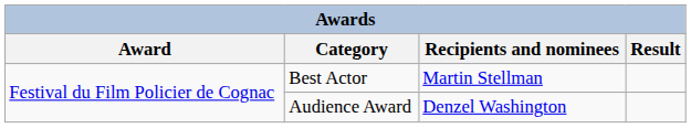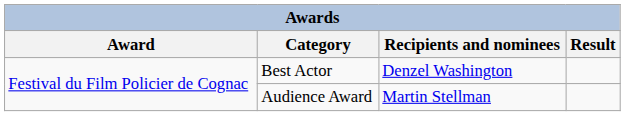Best Actor | Recipients and nominees: Martin Stellman -> Denzel Washington
Audience Award | Recipients and nominees: Denzel Washington -> Martin Stellman
